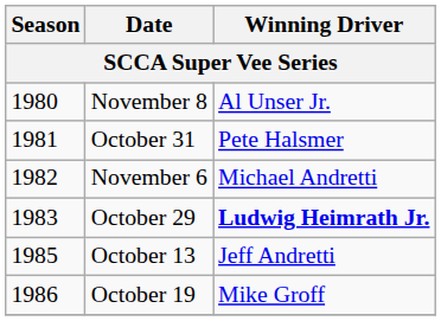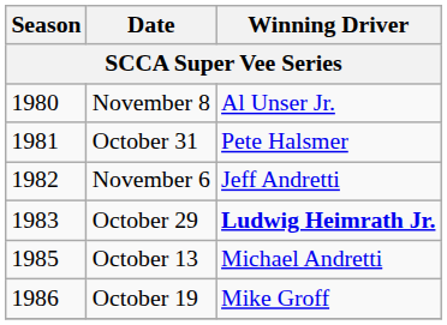November 6 | Winning Driver: Michael Andretti -> Jeff Andretti
October 13 | Winning Driver: Jeff Andretti -> Michael Andretti
